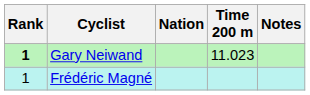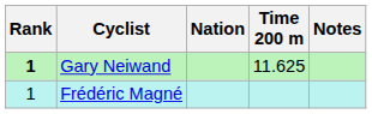Gary Neiwand | Time 200 m: 11.023 -> 11.625
